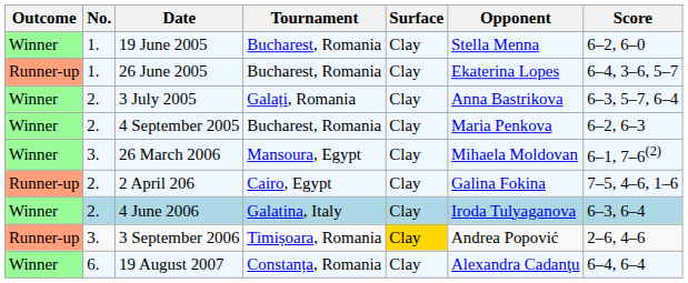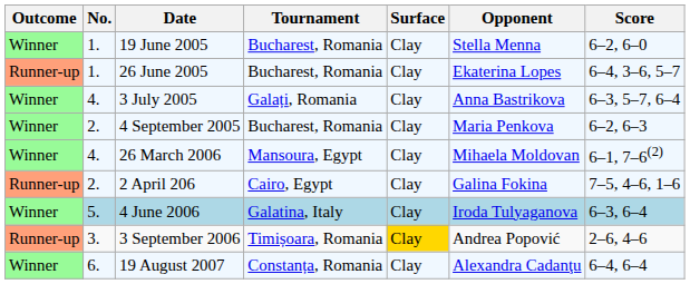3 July 2005 | No.: 2. -> 4.
26 March 2006 | No.: 3. -> 4.
4 June 2006 | No.: 2. -> 5.
